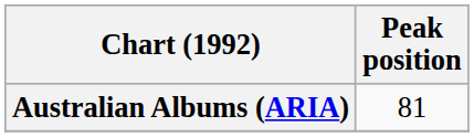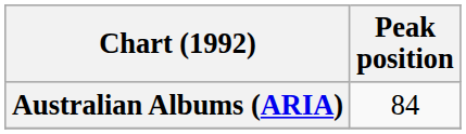Australian Albums (ARIA) | Peak position: 81 -> 84
